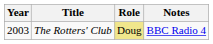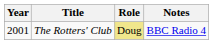The Rotters' Club | Year: 2003 -> 2001
